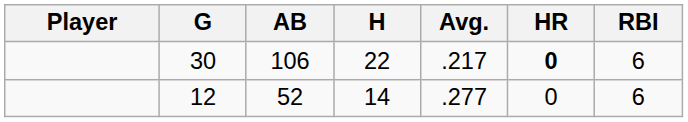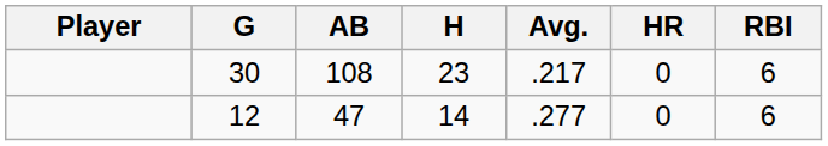30 | AB: 106 -> 108
30 | H: 22 -> 23
30 | HR: bold -> normal
12 | AB: 52 -> 47
